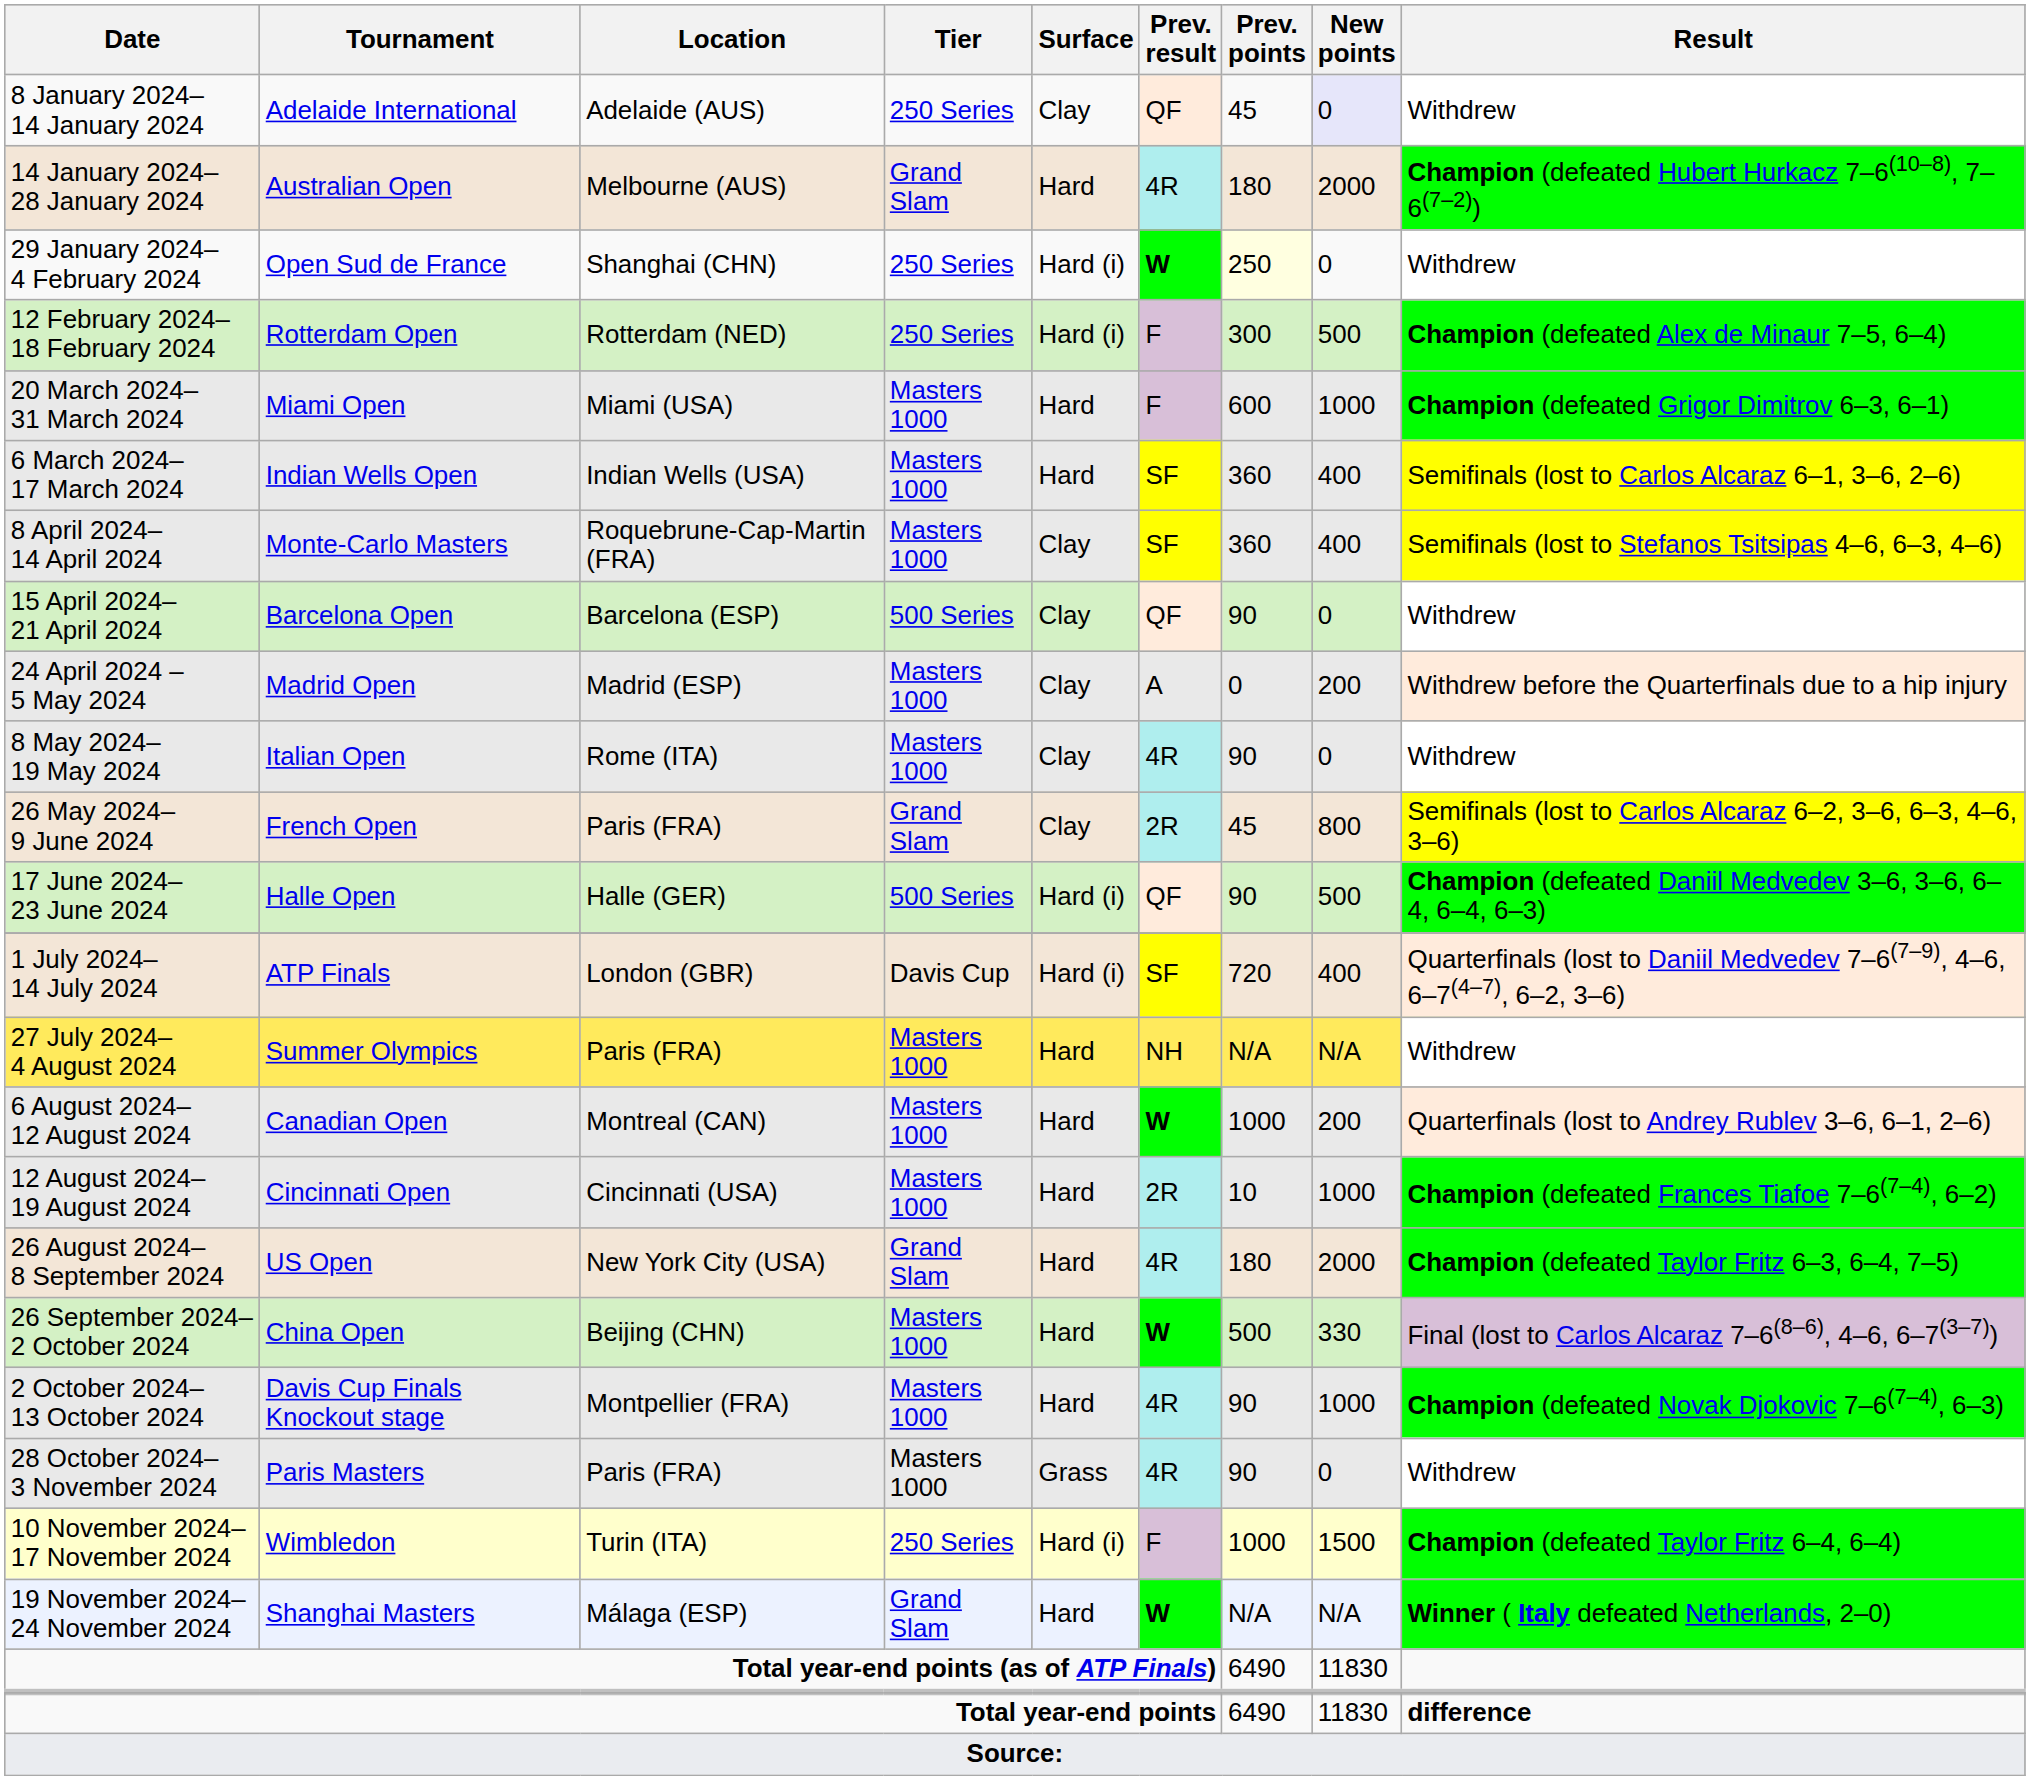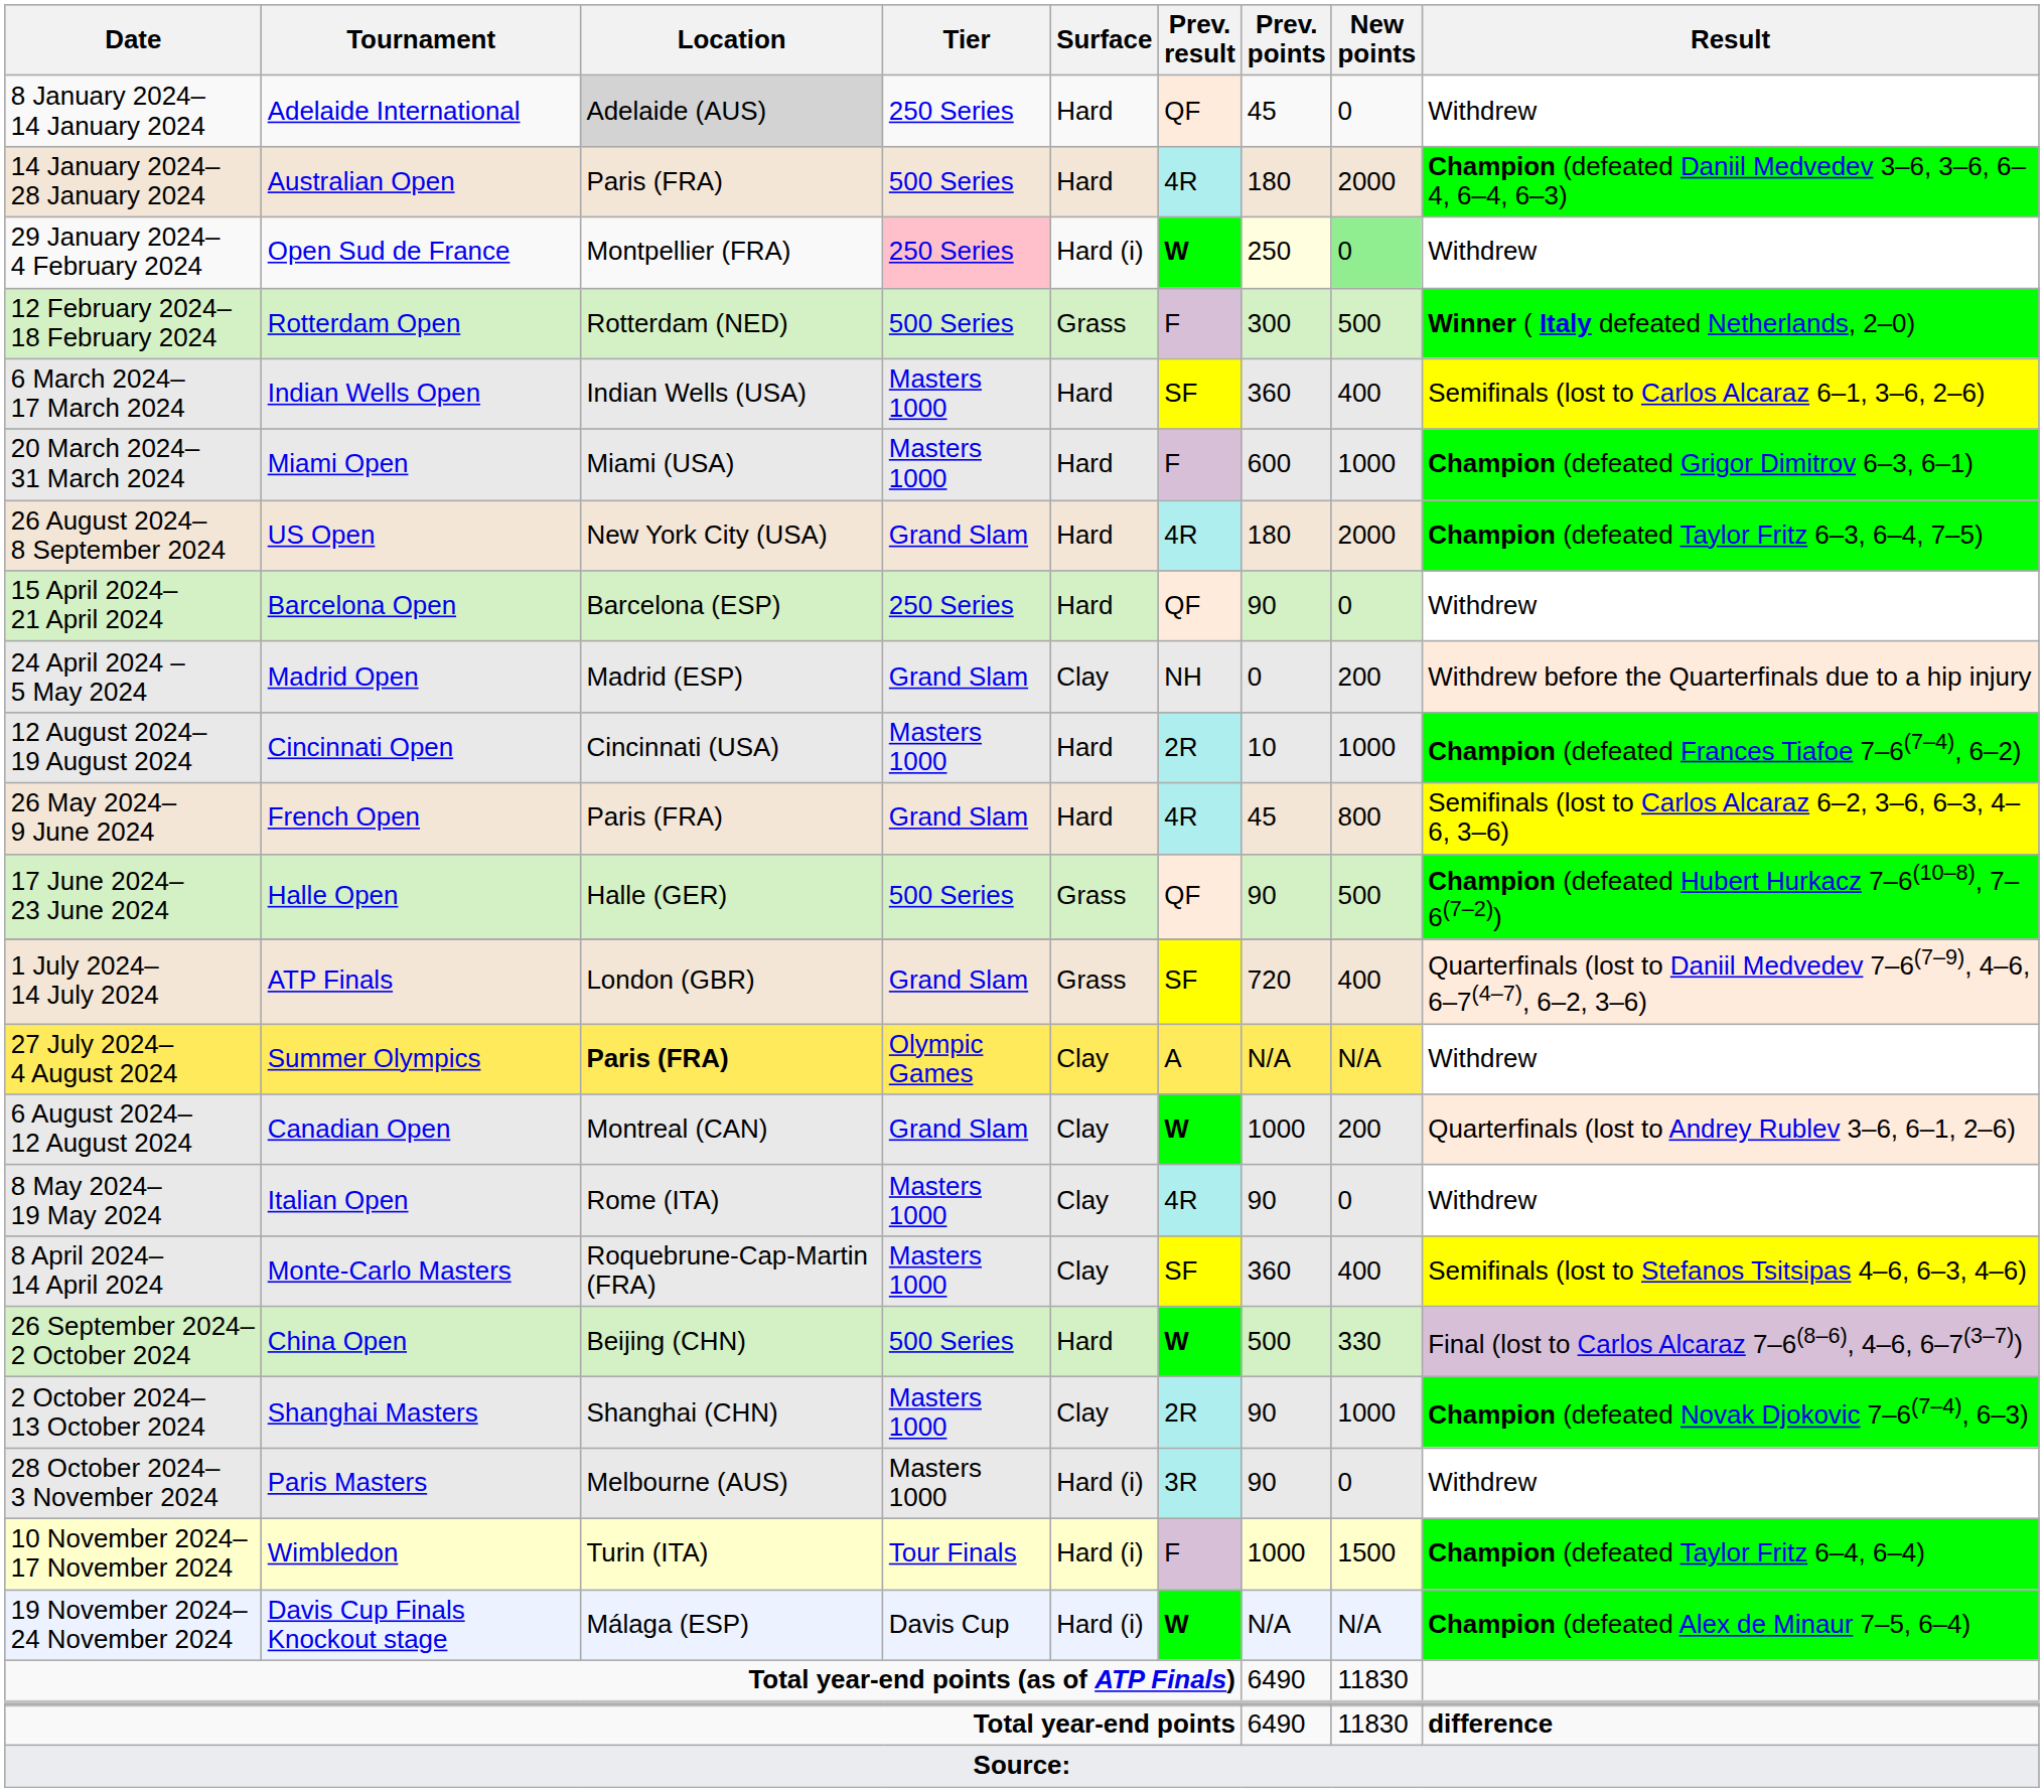8 January 2024– 14 January 2024 | Location: no background -> lightgrey background
8 January 2024– 14 January 2024 | Surface: Clay -> Hard
8 January 2024– 14 January 2024 | New points: lavender background -> no background
14 January 2024– 28 January 2024 | Location: Melbourne (AUS) -> Paris (FRA)
14 January 2024– 28 January 2024 | Tier: Grand Slam -> 500 Series
14 January 2024– 28 January 2024 | Result: Champion (defeated Hubert Hurkacz 7–6(10–8), 7–6(7–2)) -> Champion (defeated Daniil Medvedev 3–6, 3–6, 6–4, 6–4, 6–3)
29 January 2024– 4 February 2024 | Location: Shanghai (CHN) -> Montpellier (FRA)
29 January 2024– 4 February 2024 | Tier: no background -> pink background
29 January 2024– 4 February 2024 | New points: no background -> lightgreen background
12 February 2024– 18 February 2024 | Tier: 250 Series -> 500 Series
12 February 2024– 18 February 2024 | Surface: Hard (i) -> Grass
12 February 2024– 18 February 2024 | Result: Champion (defeated Alex de Minaur 7–5, 6–4) -> Winner ( Italy defeated Netherlands, 2–0)
rows swapped: 6 March 2024– 17 March 2024 <-> 20 March 2024– 31 March 2024
rows swapped: 8 April 2024– 14 April 2024 <-> 26 August 2024– 8 September 2024
15 April 2024– 21 April 2024 | Tier: 500 Series -> 250 Series
15 April 2024– 21 April 2024 | Surface: Clay -> Hard
24 April 2024 – 5 May 2024 | Tier: Masters 1000 -> Grand Slam
24 April 2024 – 5 May 2024 | Prev. result: A -> NH
rows swapped: 8 May 2024– 19 May 2024 <-> 12 August 2024– 19 August 2024
26 May 2024– 9 June 2024 | Surface: Clay -> Hard
26 May 2024– 9 June 2024 | Prev. result: 2R -> 4R
17 June 2024– 23 June 2024 | Surface: Hard (i) -> Grass
17 June 2024– 23 June 2024 | Result: Champion (defeated Daniil Medvedev 3–6, 3–6, 6–4, 6–4, 6–3) -> Champion (defeated Hubert Hurkacz 7–6(10–8), 7–6(7–2))
1 July 2024– 14 July 2024 | Tier: Davis Cup -> Grand Slam
1 July 2024– 14 July 2024 | Surface: Hard (i) -> Grass
27 July 2024– 4 August 2024 | Location: normal -> bold
27 July 2024– 4 August 2024 | Tier: Masters 1000 -> Olympic Games
27 July 2024– 4 August 2024 | Surface: Hard -> Clay
27 July 2024– 4 August 2024 | Prev. result: NH -> A
6 August 2024– 12 August 2024 | Tier: Masters 1000 -> Grand Slam
6 August 2024– 12 August 2024 | Surface: Hard -> Clay
26 September 2024– 2 October 2024 | Tier: Masters 1000 -> 500 Series
2 October 2024– 13 October 2024 | Tournament: Davis Cup Finals Knockout stage -> Shanghai Masters
2 October 2024– 13 October 2024 | Location: Montpellier (FRA) -> Shanghai (CHN)
2 October 2024– 13 October 2024 | Surface: Hard -> Clay
2 October 2024– 13 October 2024 | Prev. result: 4R -> 2R
28 October 2024– 3 November 2024 | Location: Paris (FRA) -> Melbourne (AUS)
28 October 2024– 3 November 2024 | Surface: Grass -> Hard (i)
28 October 2024– 3 November 2024 | Prev. result: 4R -> 3R
10 November 2024– 17 November 2024 | Tier: 250 Series -> Tour Finals
19 November 2024– 24 November 2024 | Tournament: Shanghai Masters -> Davis Cup Finals Knockout stage
19 November 2024– 24 November 2024 | Tier: Grand Slam -> Davis Cup
19 November 2024– 24 November 2024 | Surface: Hard -> Hard (i)
19 November 2024– 24 November 2024 | Result: Winner ( Italy defeated Netherlands, 2–0) -> Champion (defeated Alex de Minaur 7–5, 6–4)
